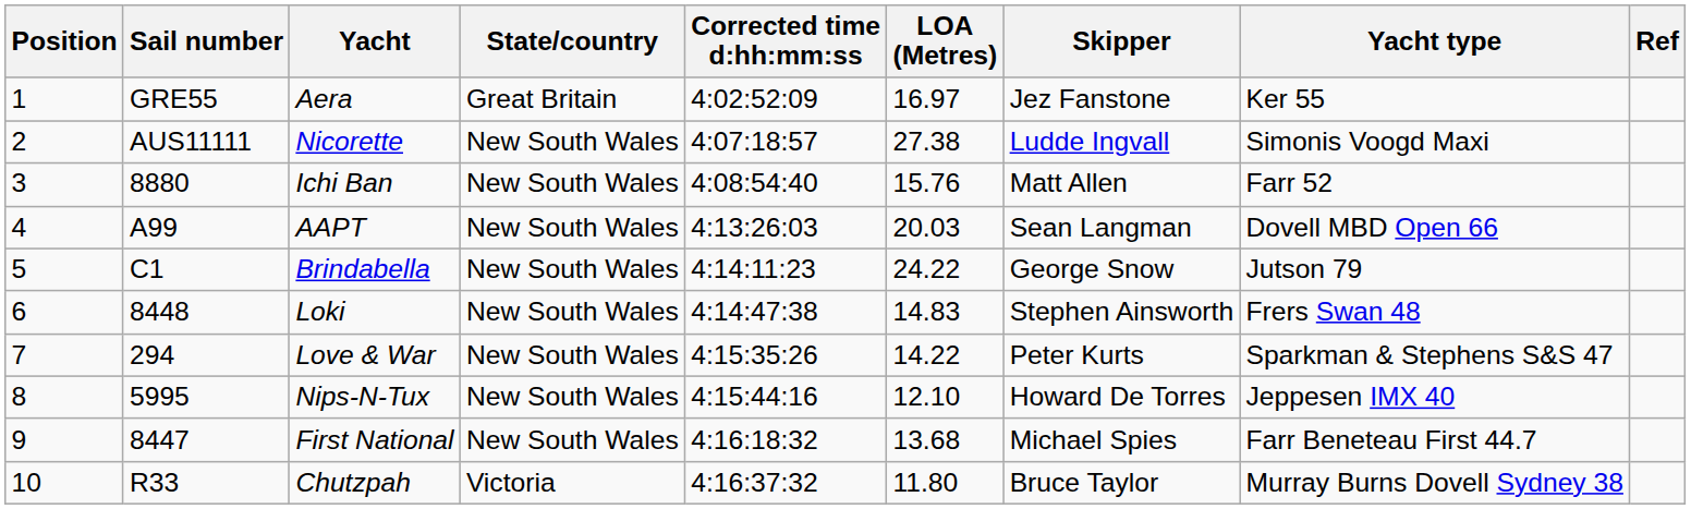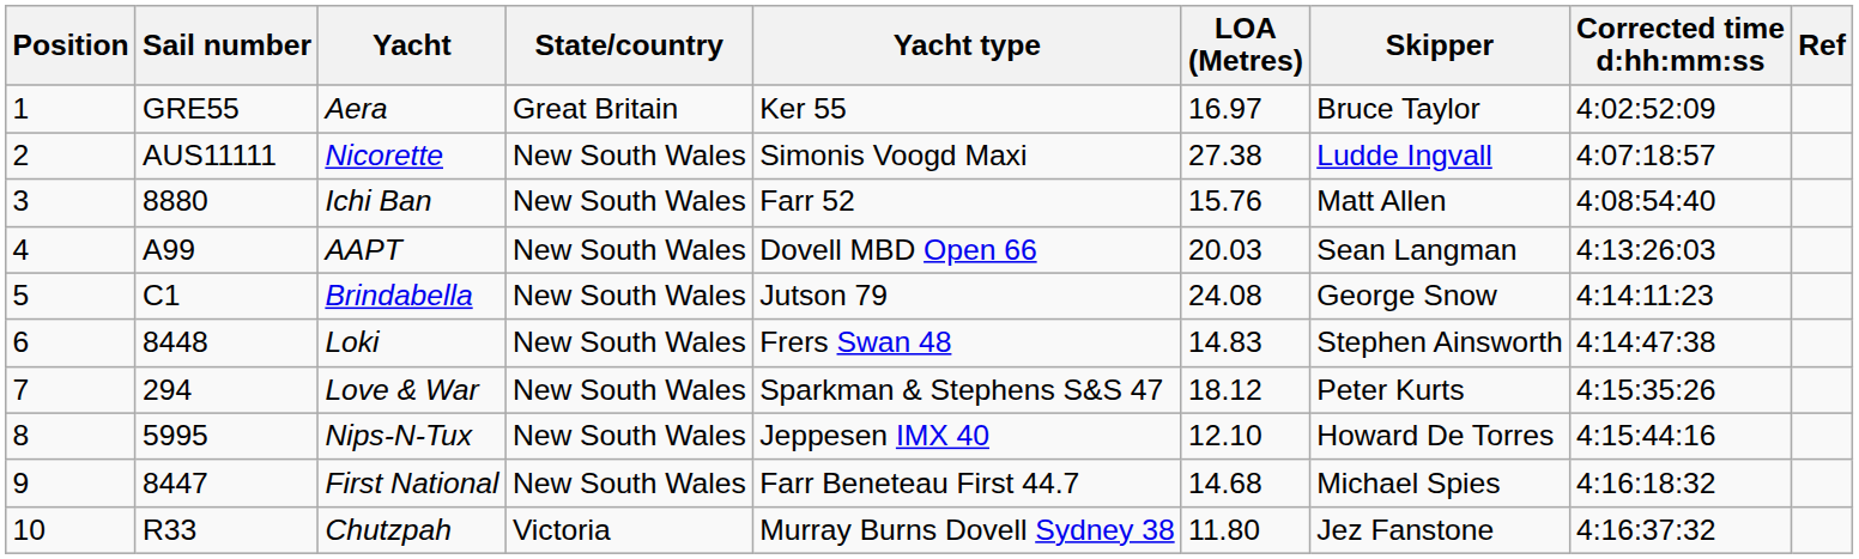columns swapped: Yacht type <-> Corrected time d:hh:mm:ss
Aera | Skipper: Jez Fanstone -> Bruce Taylor
Brindabella | LOA (Metres): 24.22 -> 24.08
Love & War | LOA (Metres): 14.22 -> 18.12
First National | LOA (Metres): 13.68 -> 14.68
Chutzpah | Skipper: Bruce Taylor -> Jez Fanstone
